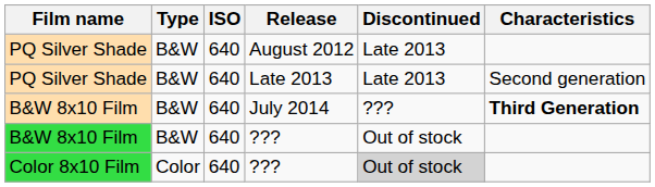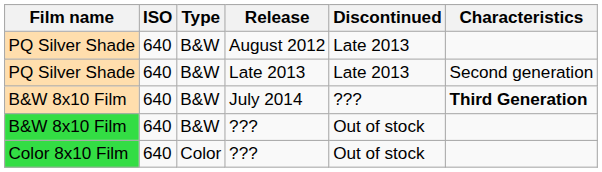columns swapped: Type <-> ISO
Color 8x10 Film / ??? | Discontinued: lightgrey background -> no background
